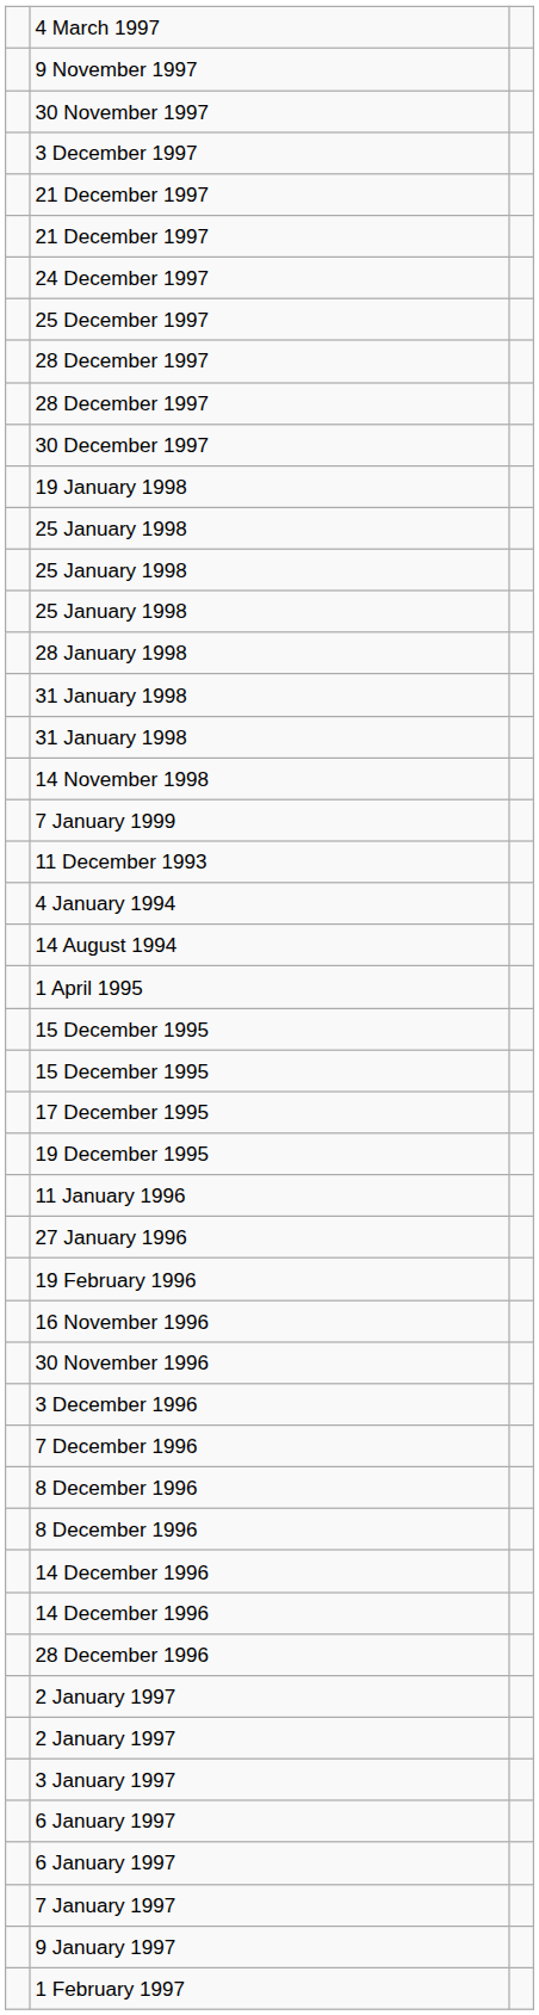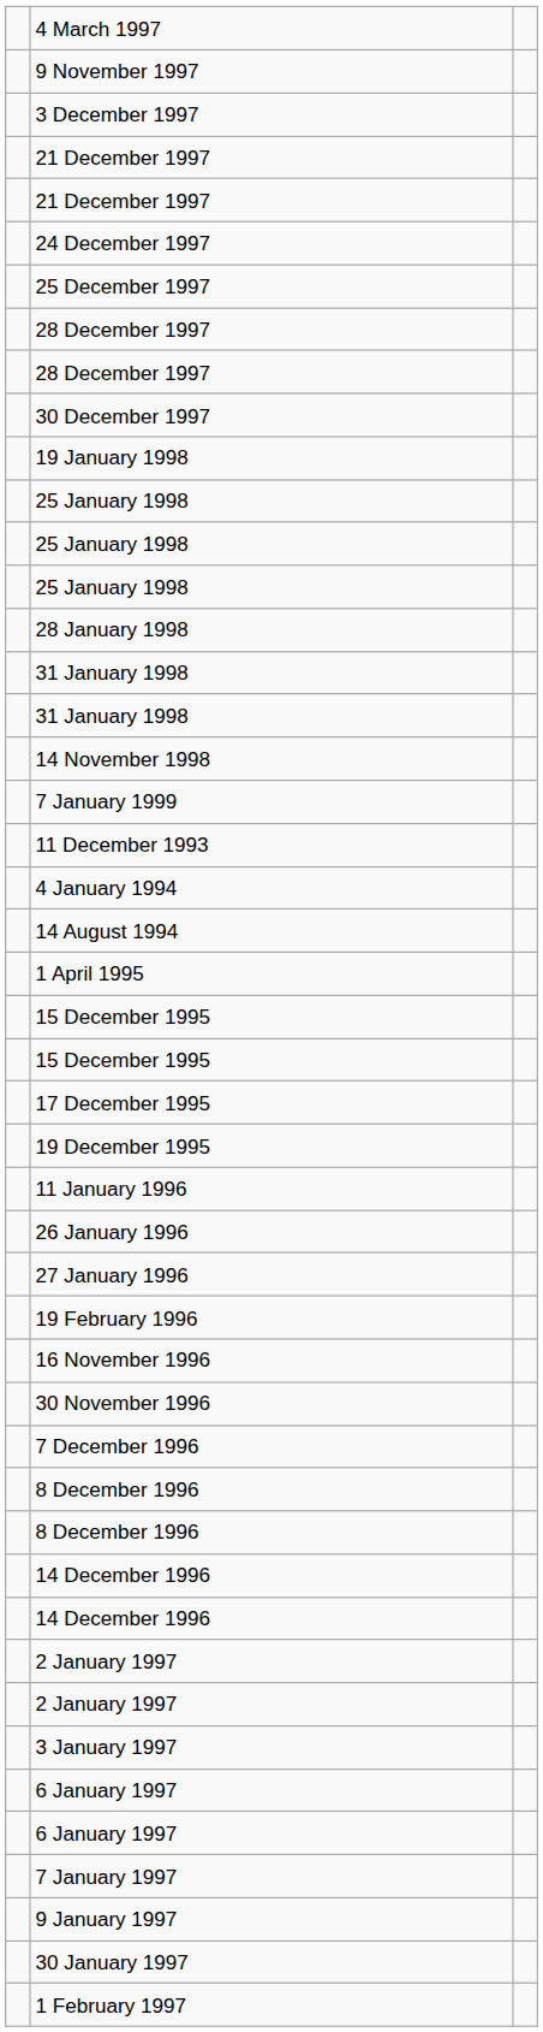- row: 30 November 1997
+ row: 26 January 1996
- row: 3 December 1996
- row: 28 December 1996
+ row: 30 January 1997
